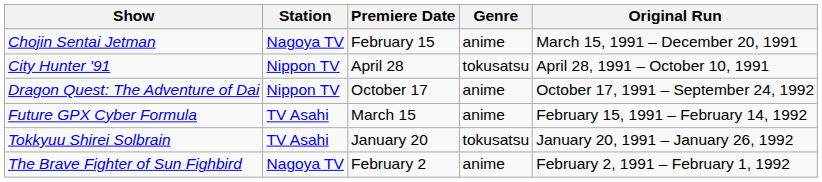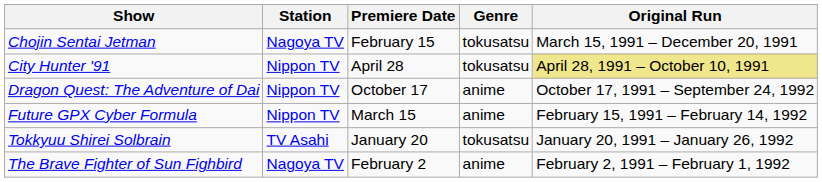Chojin Sentai Jetman | Genre: anime -> tokusatsu
City Hunter '91 | Original Run: no background -> khaki background
Future GPX Cyber Formula | Station: TV Asahi -> Nippon TV
